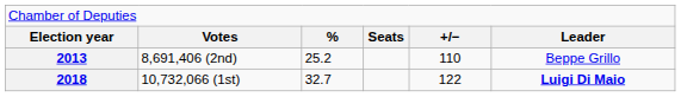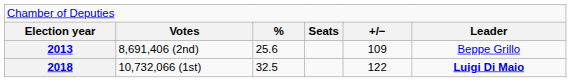2013 | column 3: 25.2 -> 25.6
2013 | column 5: 110 -> 109
2018 | column 3: 32.7 -> 32.5
